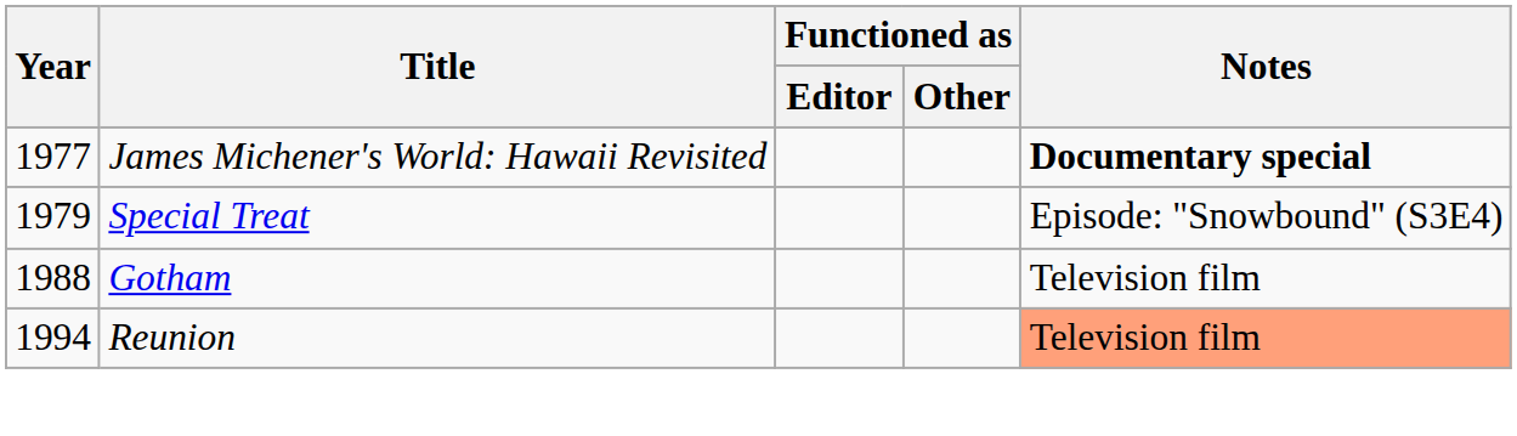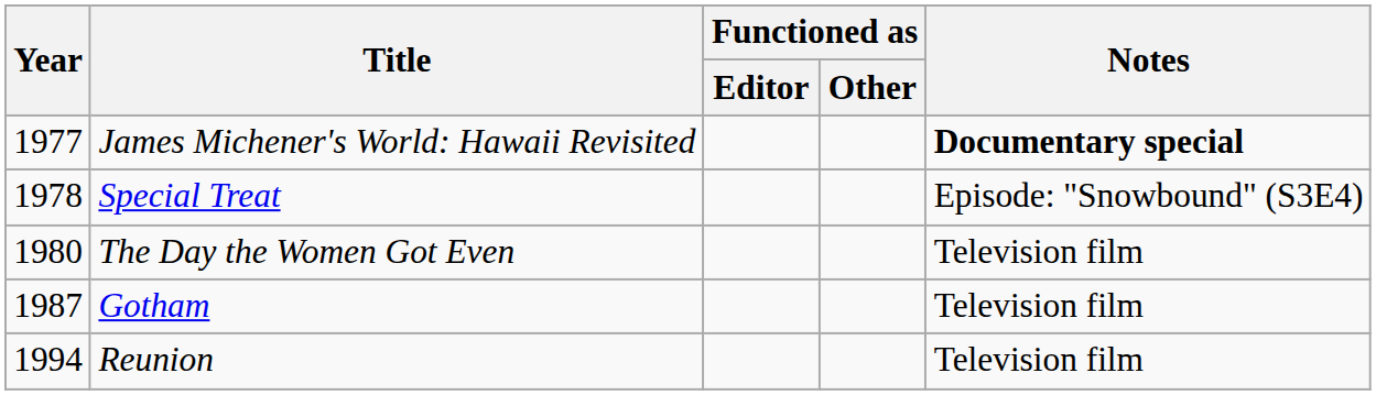Special Treat | Year: 1979 -> 1978
+ row: 1980 | The Day the Women Got Even | Television film
Gotham | Year: 1988 -> 1987
Reunion | Notes: lightsalmon background -> no background
